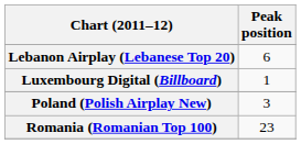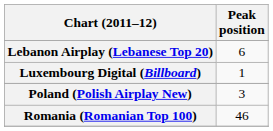Romania (Romanian Top 100) | Peak position: 23 -> 46
